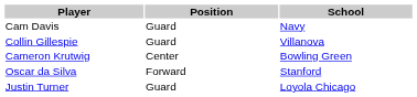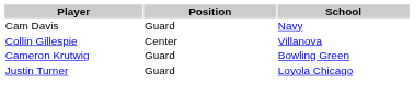Collin Gillespie | Position: Guard -> Center
Cameron Krutwig | Position: Center -> Guard
- row: Oscar da Silva | Forward | Stanford
